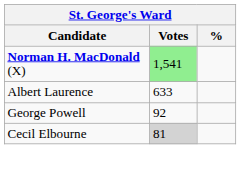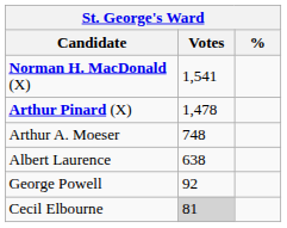Norman H. MacDonald (X) | Votes: lightgreen background -> no background
+ row: Arthur Pinard (X) | 1,478
+ row: Arthur A. Moeser | 748
Albert Laurence | Votes: 633 -> 638
